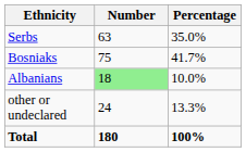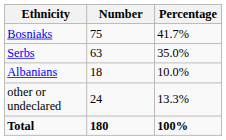rows swapped: Bosniaks <-> Serbs
Albanians | Number: lightgreen background -> no background
